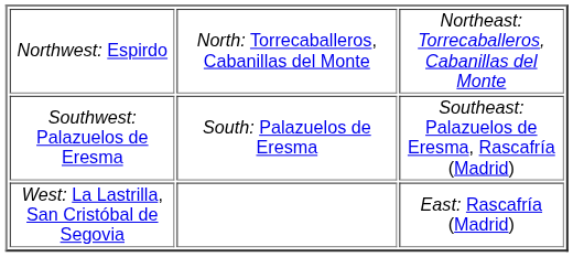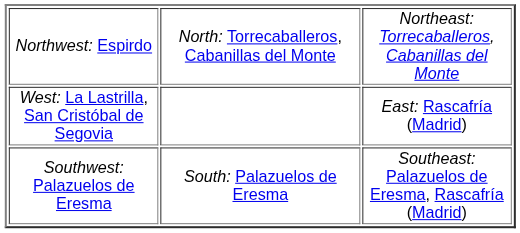rows swapped: West: La Lastrilla, San Cristóbal de Segovia <-> Southwest: Palazuelos de Eresma
